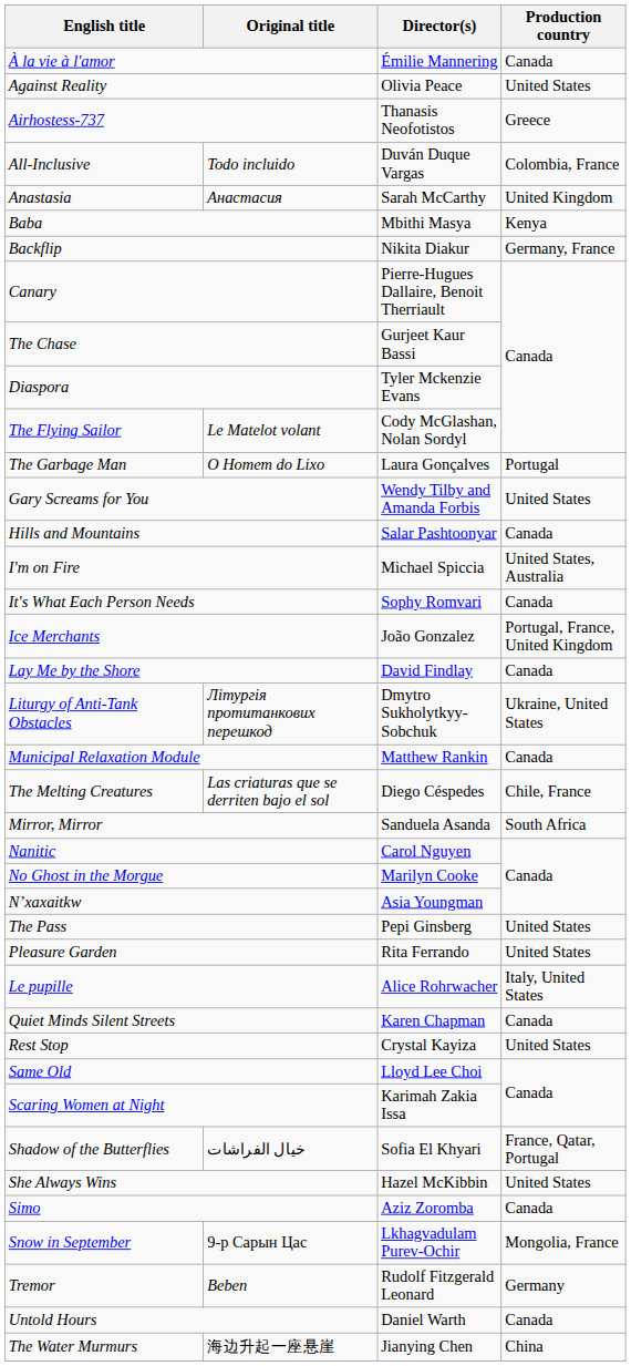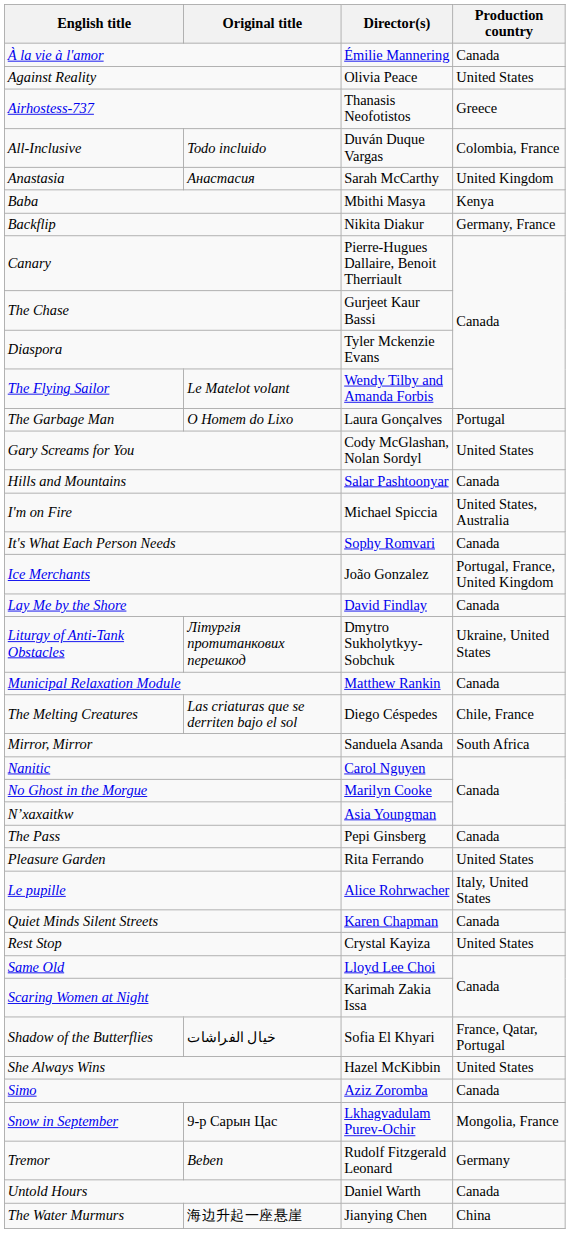The Flying Sailor | Director(s): Cody McGlashan, Nolan Sordyl -> Wendy Tilby and Amanda Forbis
Gary Screams for You | Director(s): Wendy Tilby and Amanda Forbis -> Cody McGlashan, Nolan Sordyl
The Pass | Production country: United States -> Canada
